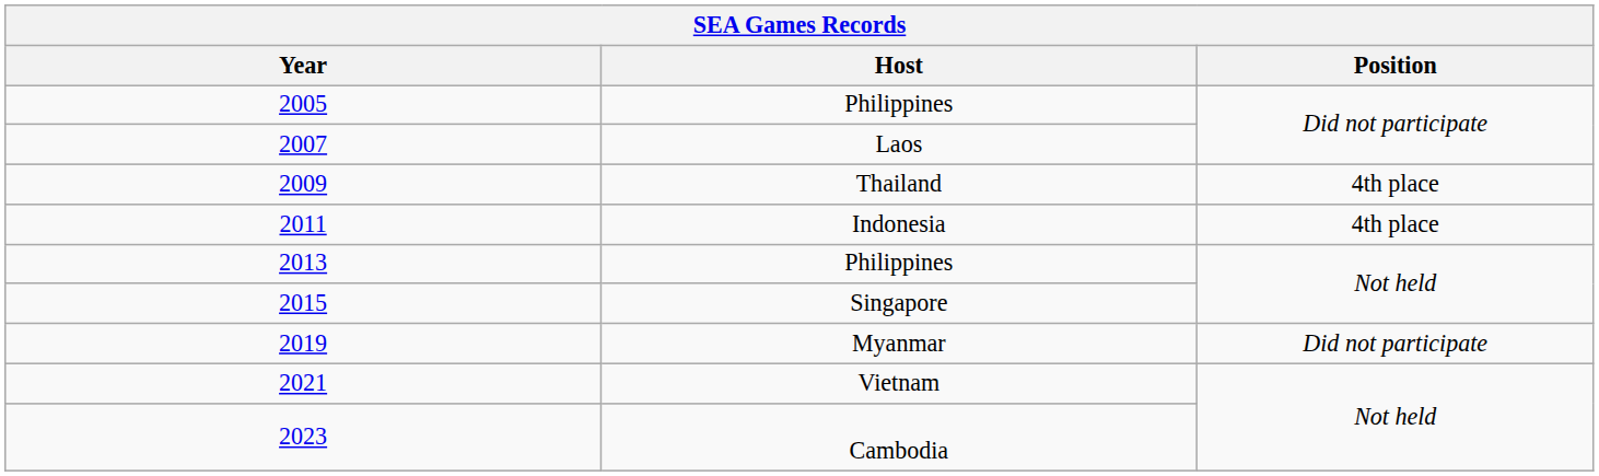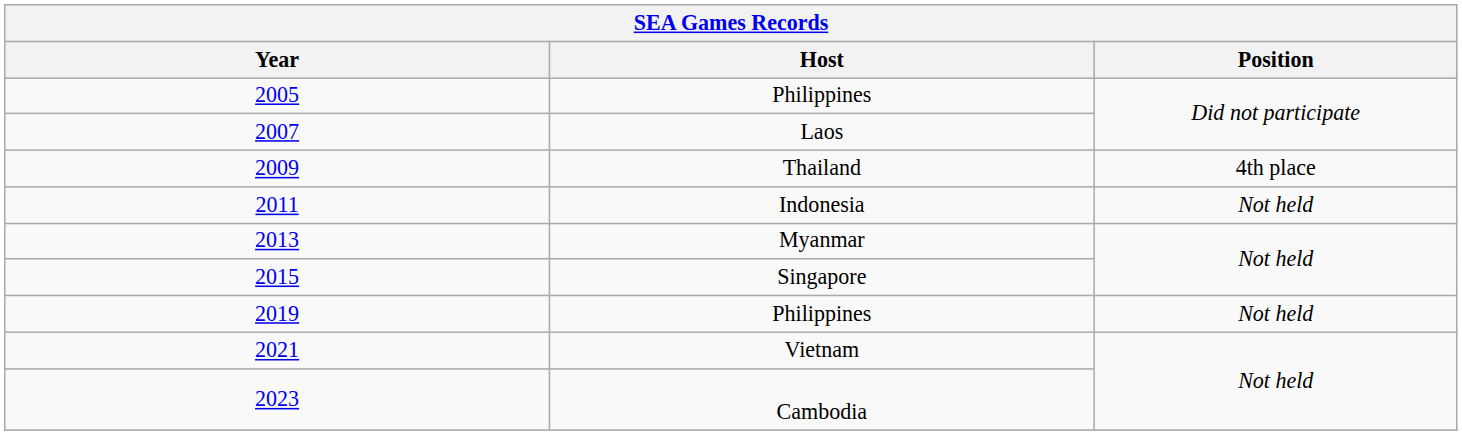2011 | Position: 4th place -> Not held
2013 | Host: Philippines -> Myanmar
2019 | Host: Myanmar -> Philippines
2019 | Position: Did not participate -> Not held
